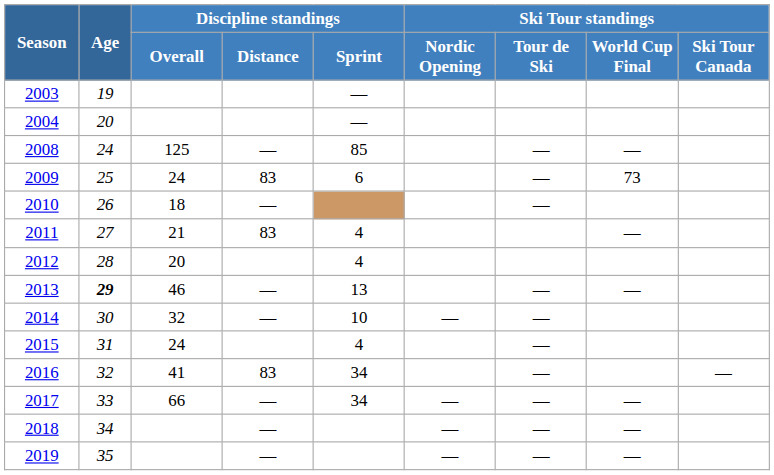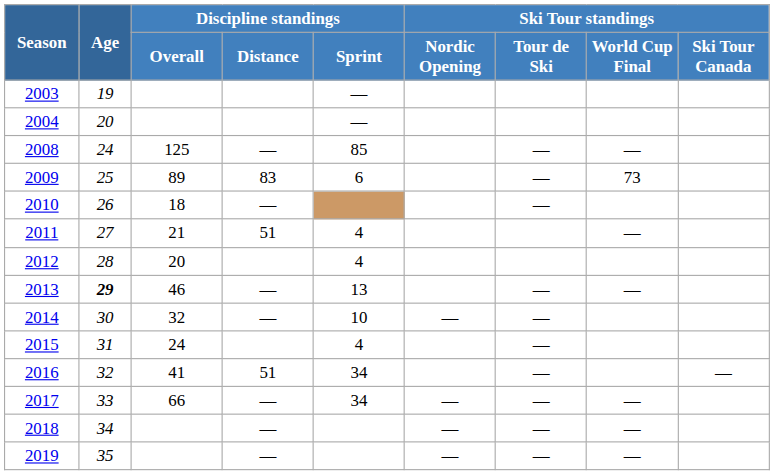2009 | Discipline standings / Overall: 24 -> 89
2011 | Discipline standings / Distance: 83 -> 51
2016 | Discipline standings / Distance: 83 -> 51
